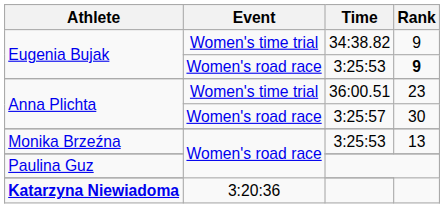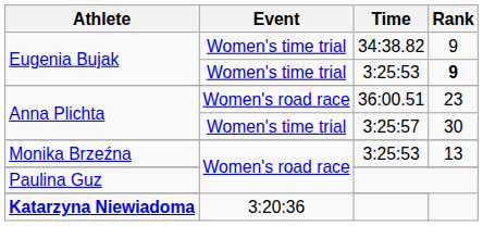Eugenia Bujak / 3:25:53 | Event: Women's road race -> Women's time trial
Anna Plichta / 36:00.51 | Event: Women's time trial -> Women's road race
Anna Plichta / 3:25:57 | Event: Women's road race -> Women's time trial
